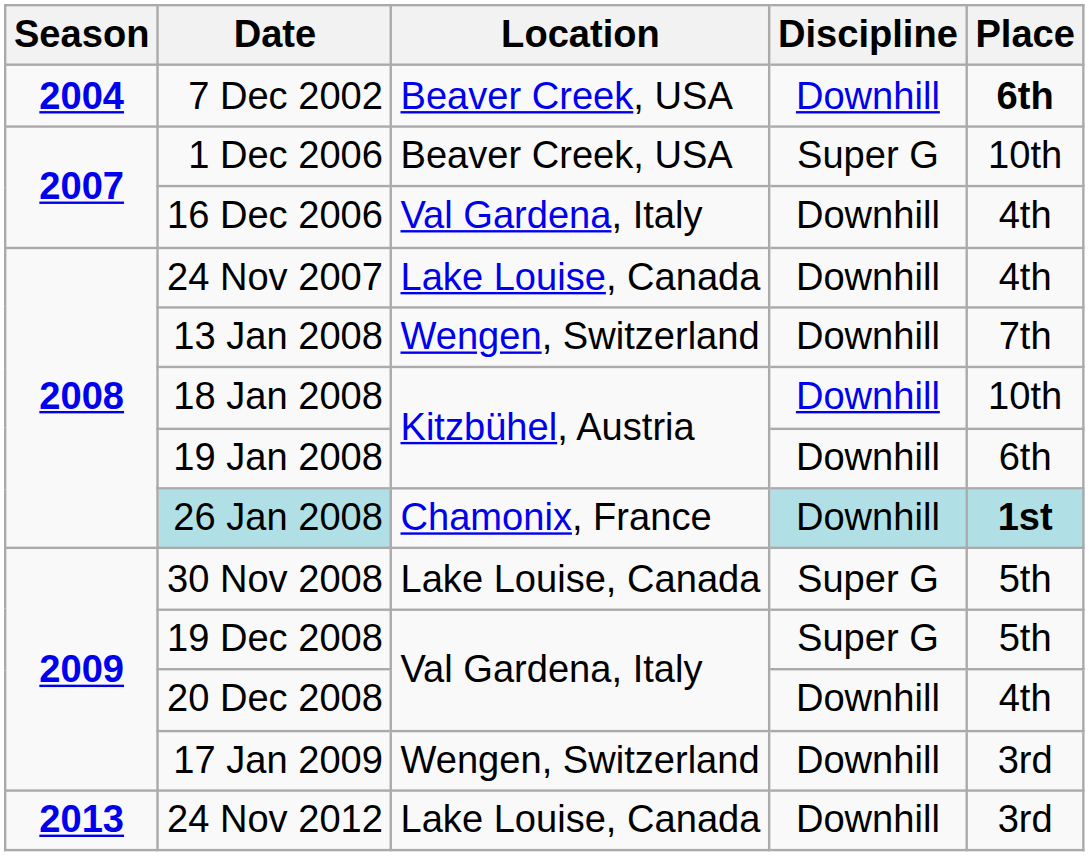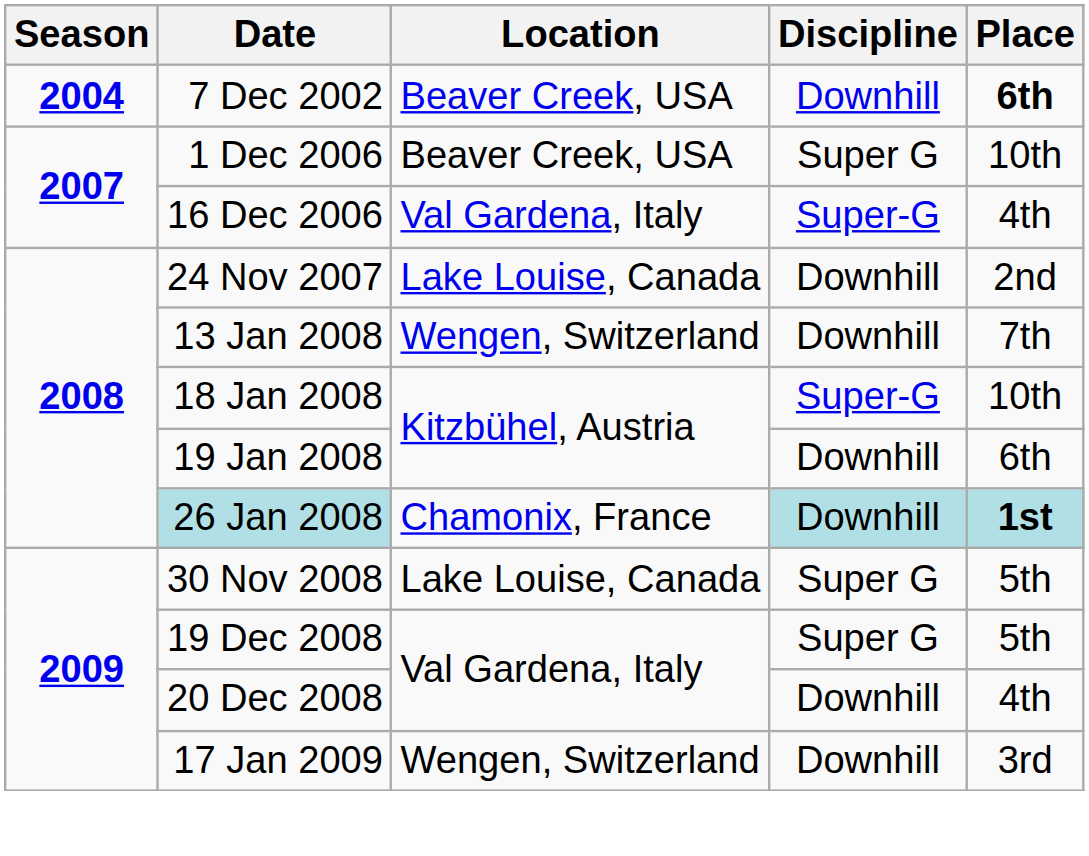16 Dec 2006 | Discipline: Downhill -> Super-G
24 Nov 2007 | Place: 4th -> 2nd
18 Jan 2008 | Discipline: Downhill -> Super-G
- row: 2013 | 24 Nov 2012 | Lake Louise, Canada | Downhill | 3rd
